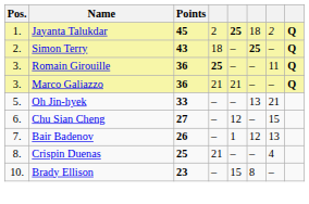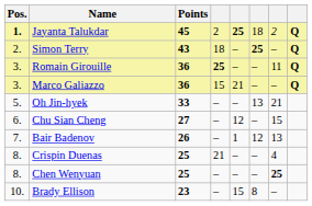Jayanta Talukdar | Pos.: normal -> bold
Marco Galiazzo | column 4: 21 -> 15
+ row: 8. | Chen Wenyuan | 25 | – | – | – | 25
